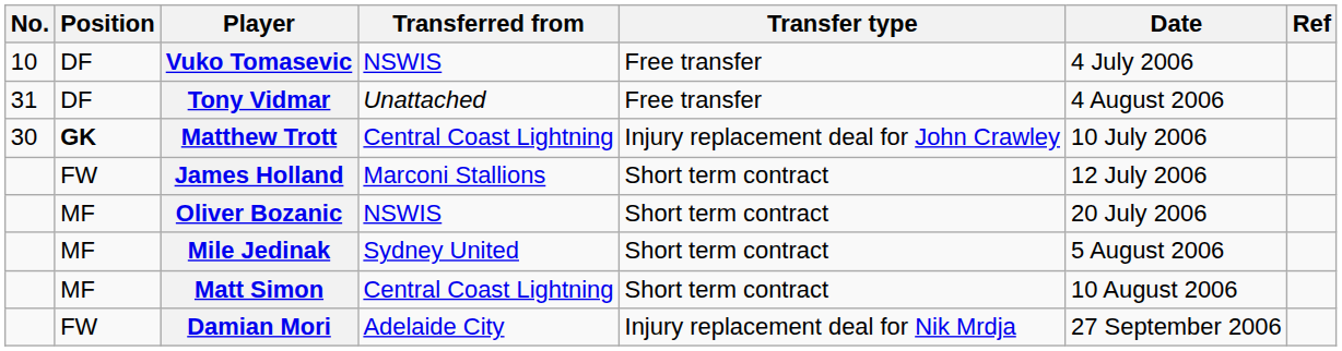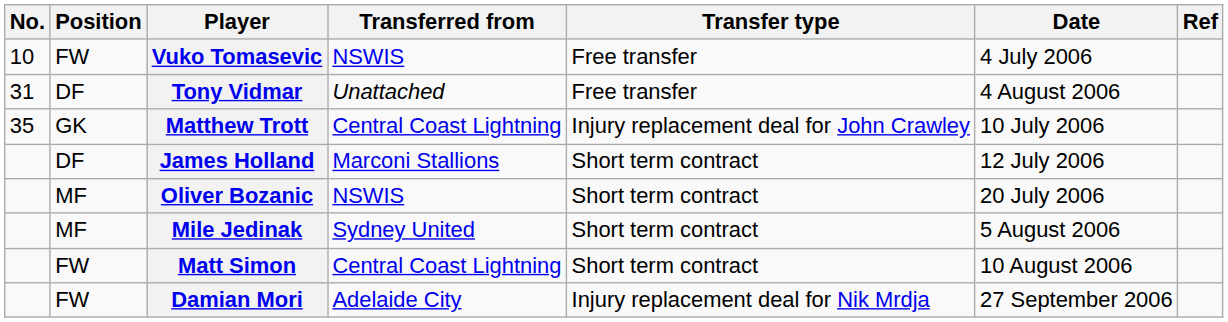Vuko Tomasevic | Position: DF -> FW
Matthew Trott | No.: 30 -> 35
Matthew Trott | Position: bold -> normal
James Holland | Position: FW -> DF
Matt Simon | Position: MF -> FW
